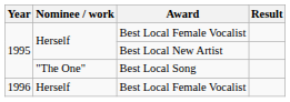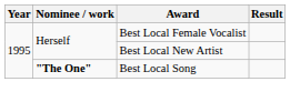Best Local Song | Nominee / work: normal -> bold
- row: 1996 | Herself | Best Local Female Vocalist
